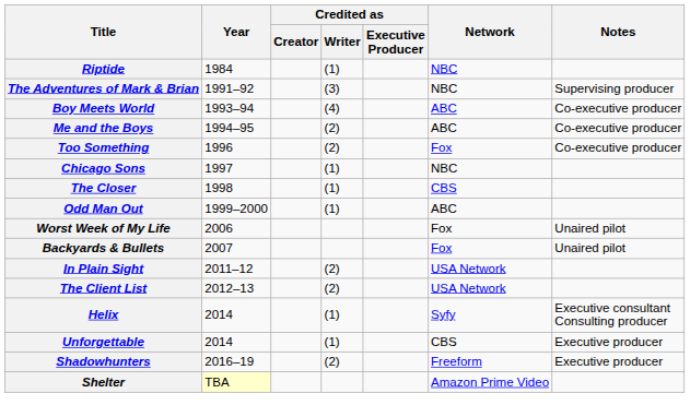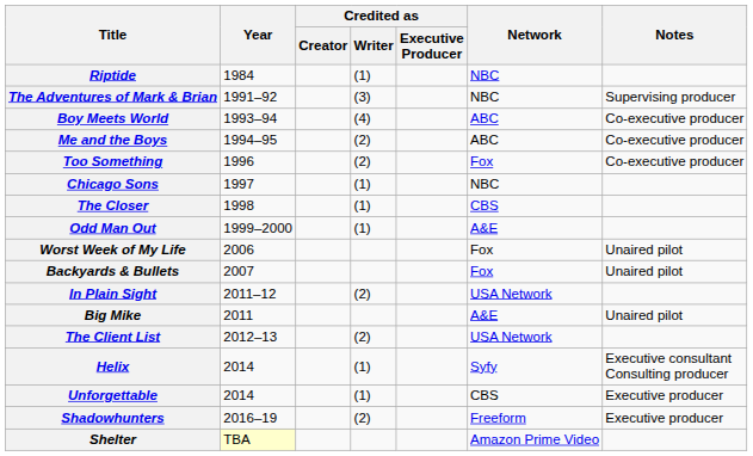Odd Man Out | Network: ABC -> A&E
+ row: Big Mike | 2011 | A&E | Unaired pilot
